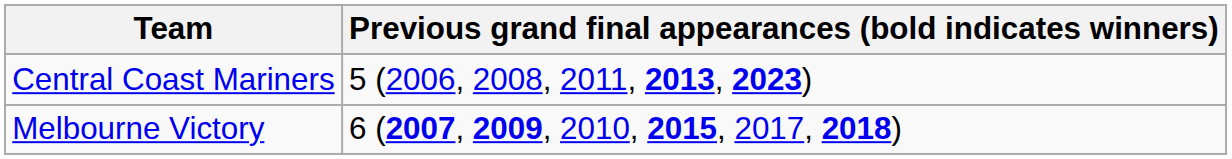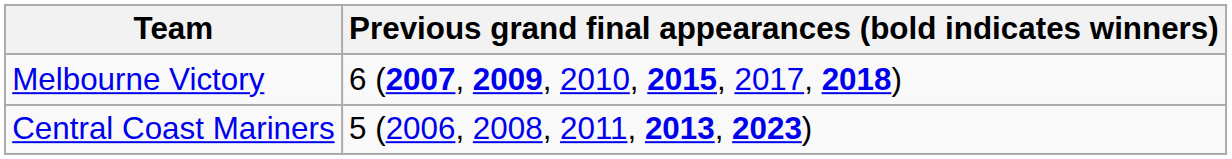rows swapped: Central Coast Mariners <-> Melbourne Victory
